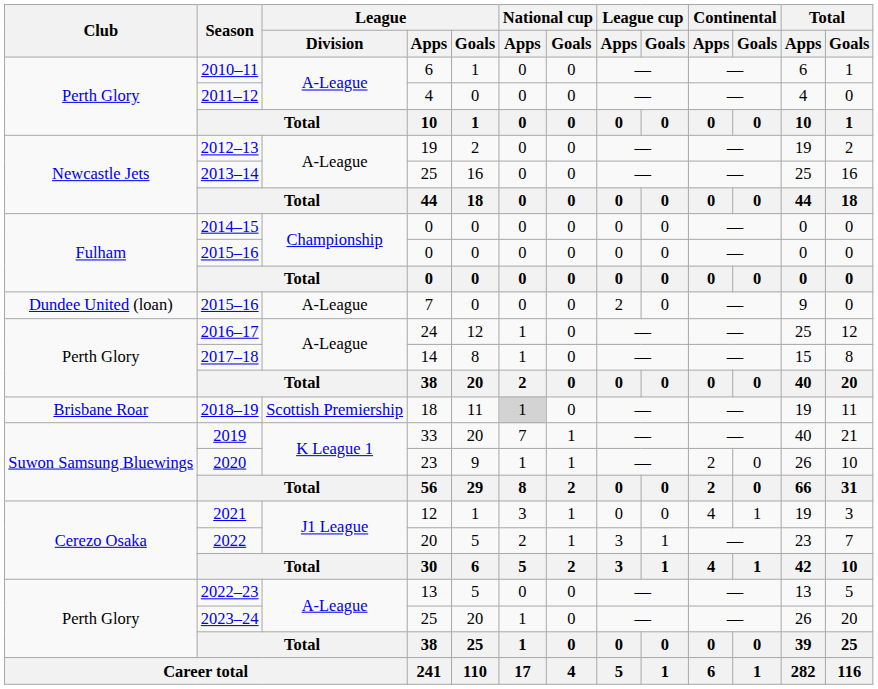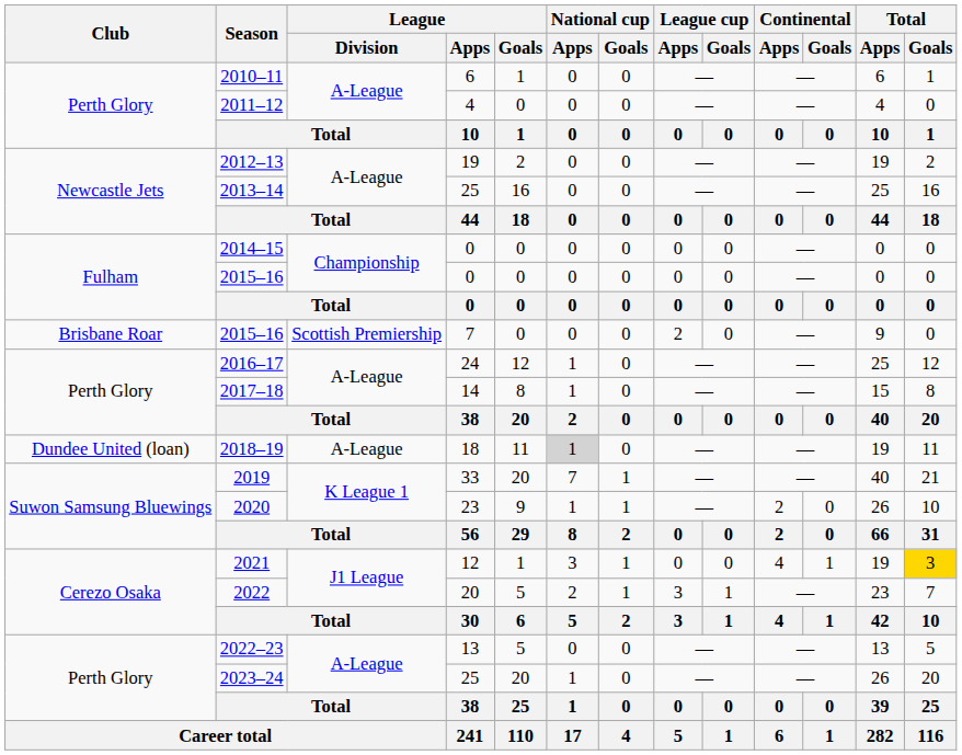2015–16 / 7 | Club: Dundee United (loan) -> Brisbane Roar
2015–16 / 7 | League / Division: A-League -> Scottish Premiership
2018–19 | Club: Brisbane Roar -> Dundee United (loan)
2018–19 | League / Division: Scottish Premiership -> A-League
2021 | Total / Goals: no background -> gold background
